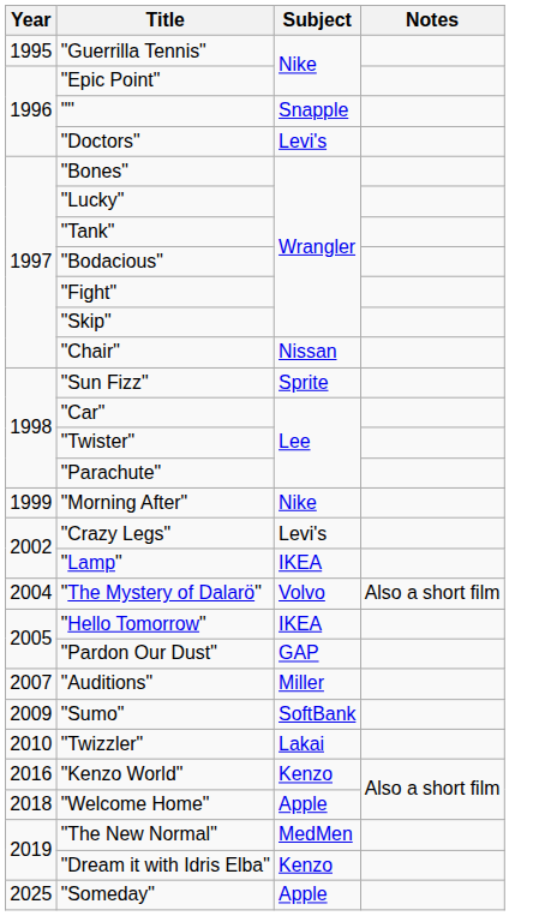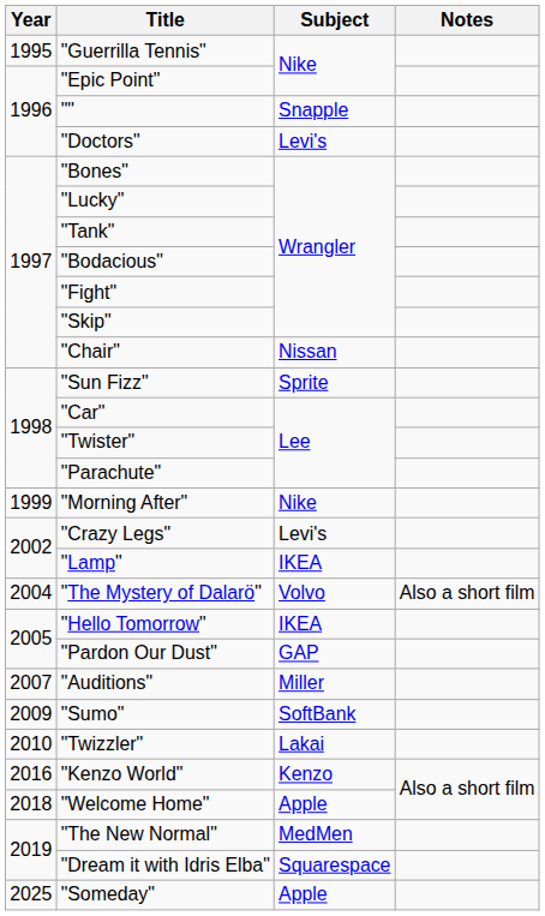"Dream it with Idris Elba" | Subject: Kenzo -> Squarespace
